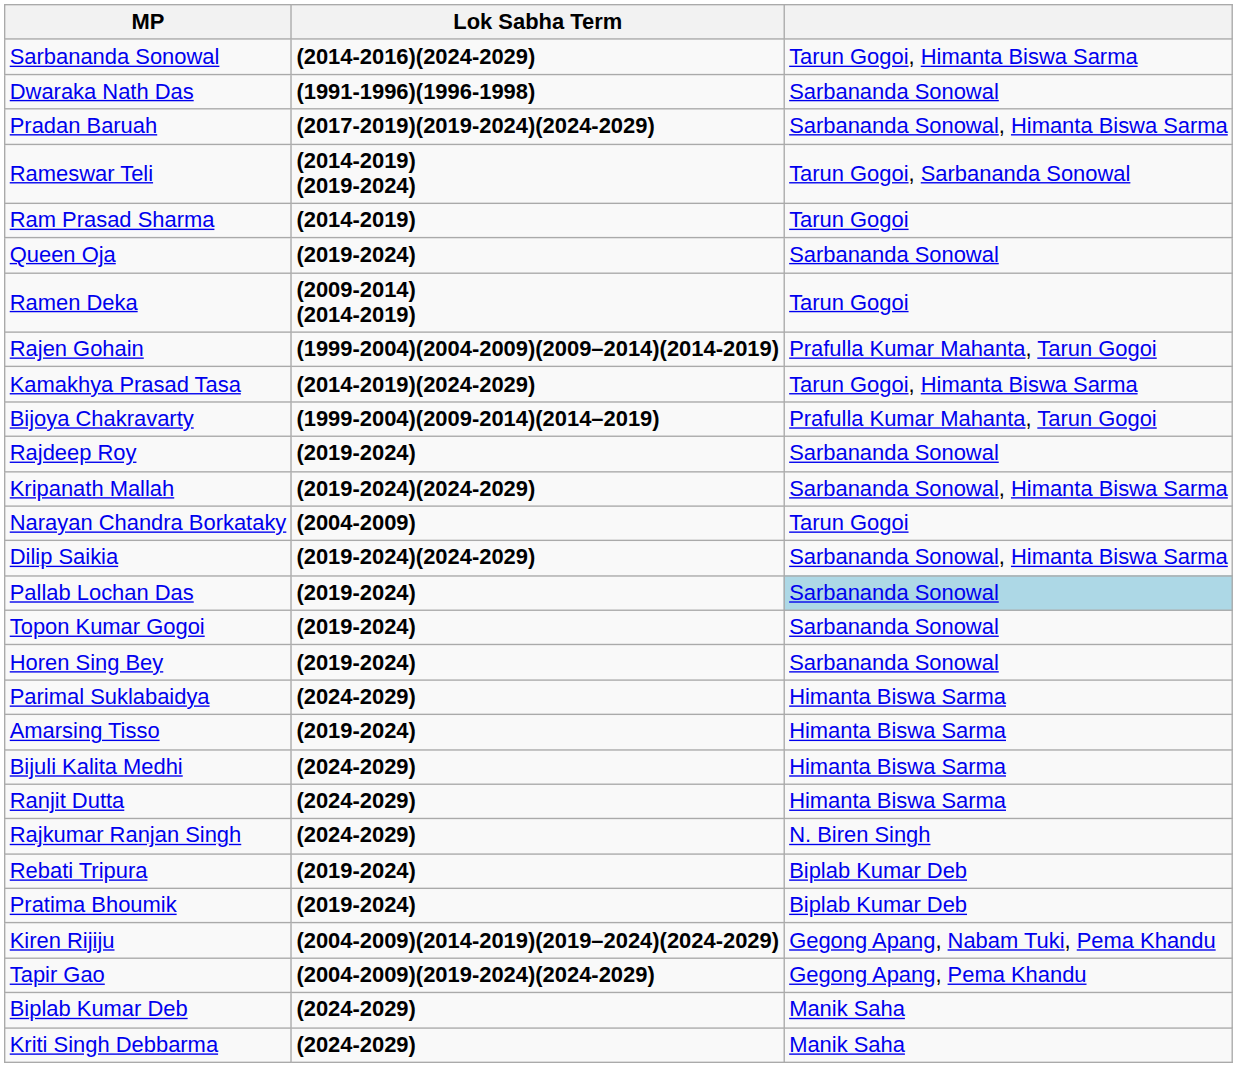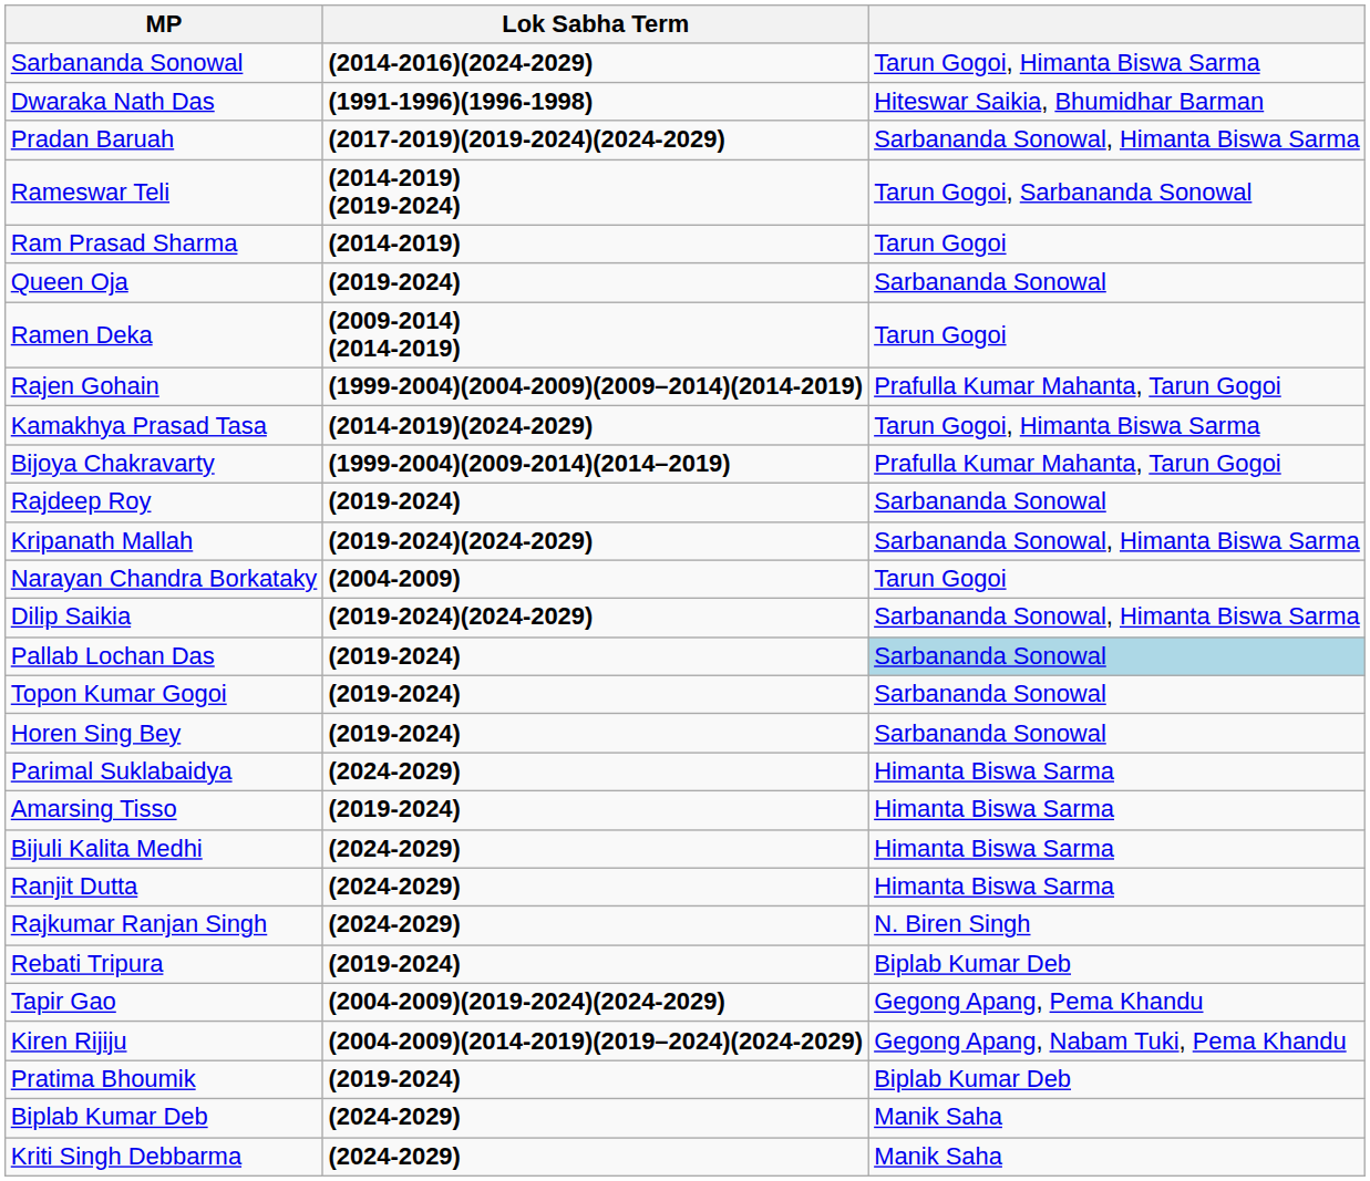Dwaraka Nath Das | column 3: Sarbananda Sonowal -> Hiteswar Saikia, Bhumidhar Barman
rows swapped: Pratima Bhoumik <-> Tapir Gao
